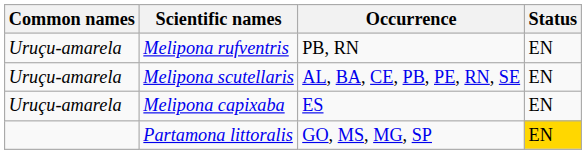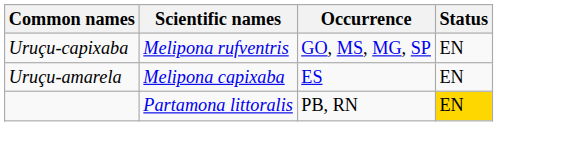Melipona rufventris | Common names: Uruçu-amarela -> Uruçu-capixaba
Melipona rufventris | Occurrence: PB, RN -> GO, MS, MG, SP
- row: Uruçu-amarela | Melipona scutellaris | AL, BA, CE, PB, PE, RN, SE | EN
Partamona littoralis | Occurrence: GO, MS, MG, SP -> PB, RN
